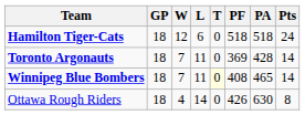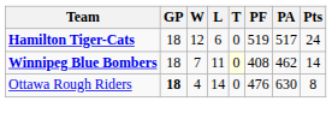Hamilton Tiger-Cats | PF: 518 -> 519
Hamilton Tiger-Cats | PA: 518 -> 517
- row: Toronto Argonauts | 18 | 7 | 11 | 0 | 369 | 428 | 14
Winnipeg Blue Bombers | PA: 465 -> 462
Ottawa Rough Riders | GP: normal -> bold
Ottawa Rough Riders | PF: 426 -> 476
